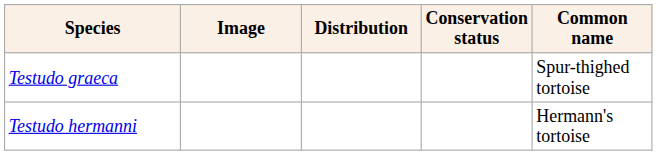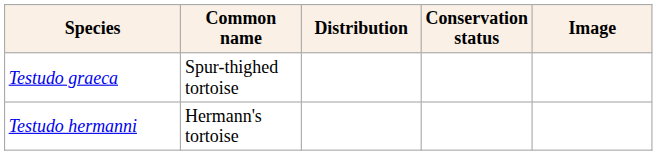columns swapped: Common name <-> Image
